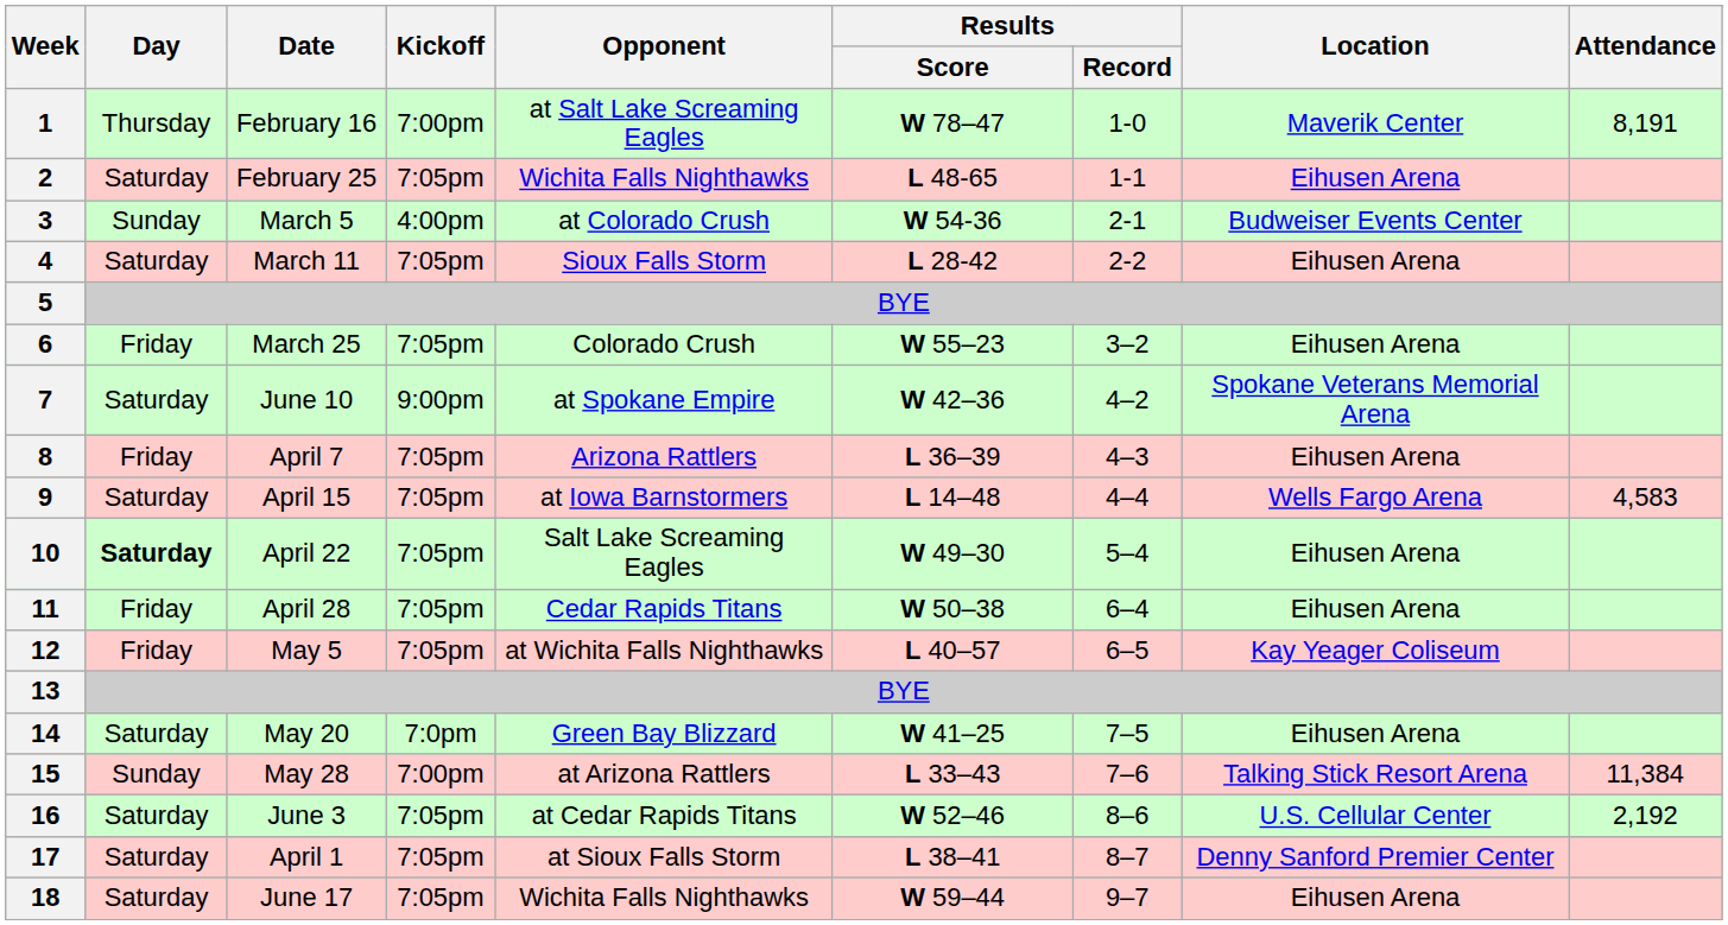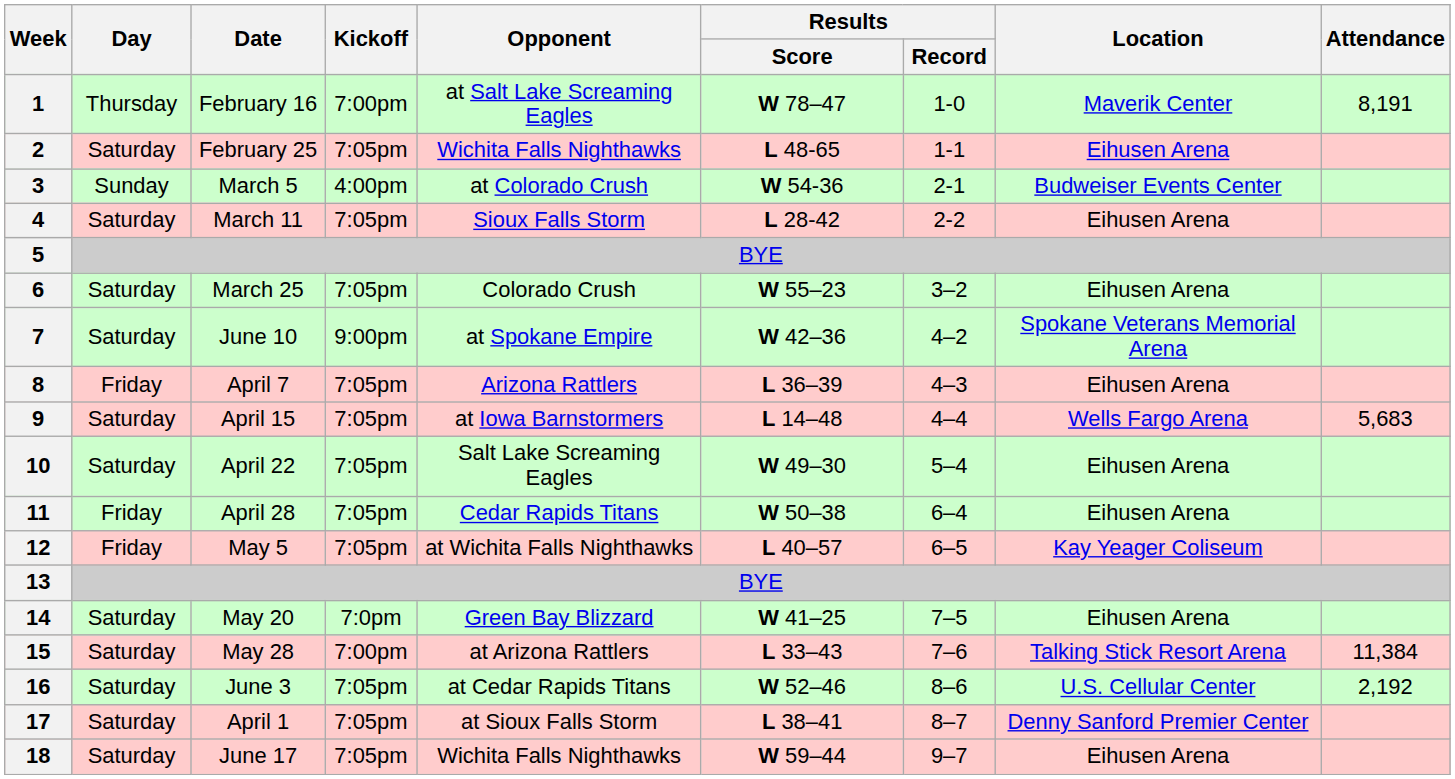6 | Day: Friday -> Saturday
9 | Attendance: 4,583 -> 5,683
10 | Day: bold -> normal
15 | Day: Sunday -> Saturday
